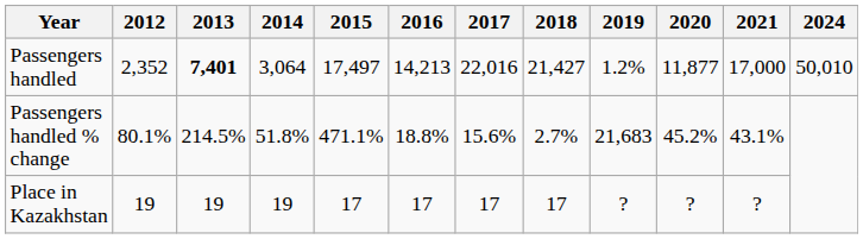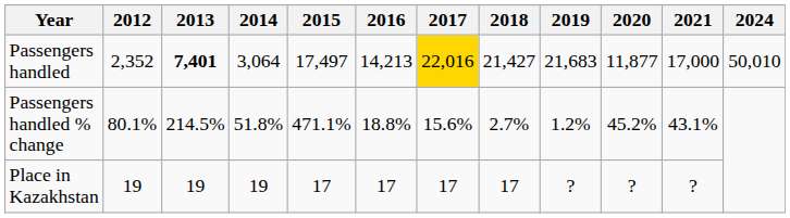Passengers handled | 2017: no background -> gold background
Passengers handled | 2019: 1.2% -> 21,683
Passengers handled % change | 2019: 21,683 -> 1.2%
